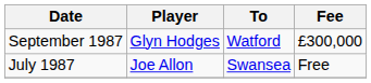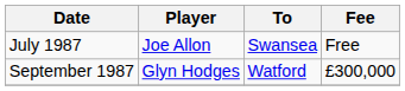rows swapped: July 1987 <-> September 1987
